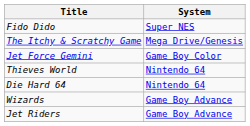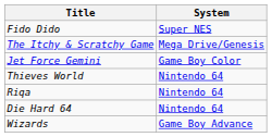+ row: Riqa | Nintendo 64
- row: Jet Riders | Game Boy Advance
